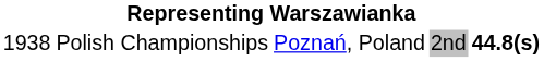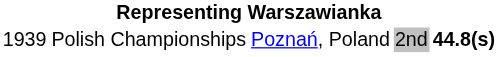Polish Championships | column 1: 1938 -> 1939
